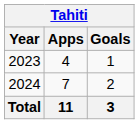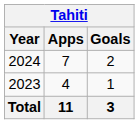rows swapped: 2023 <-> 2024
